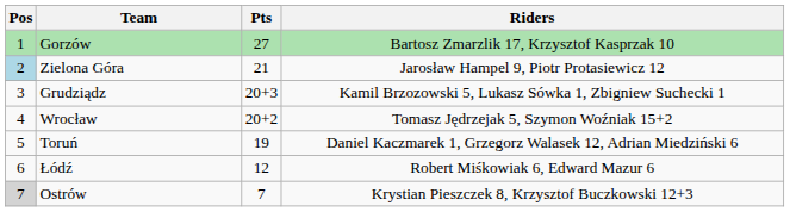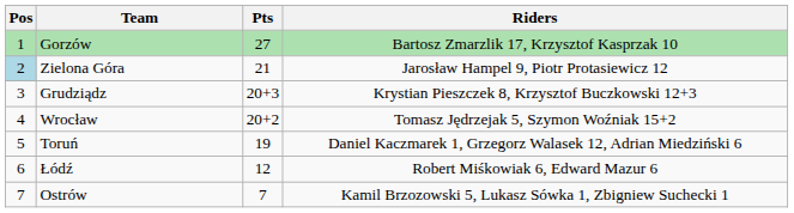Grudziądz | Riders: Kamil Brzozowski 5, Lukasz Sówka 1, Zbigniew Suchecki 1 -> Krystian Pieszczek 8, Krzysztof Buczkowski 12+3
Ostrów | Pos: lightgrey background -> no background
Ostrów | Riders: Krystian Pieszczek 8, Krzysztof Buczkowski 12+3 -> Kamil Brzozowski 5, Lukasz Sówka 1, Zbigniew Suchecki 1
